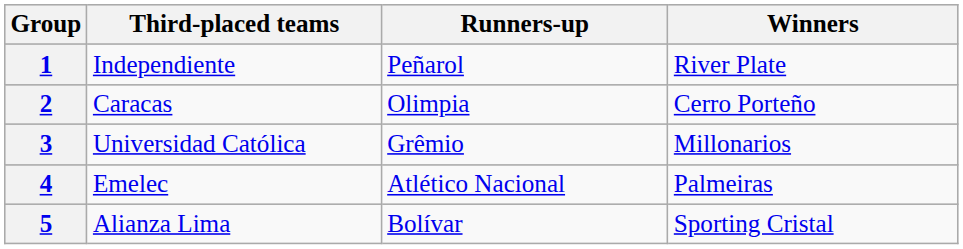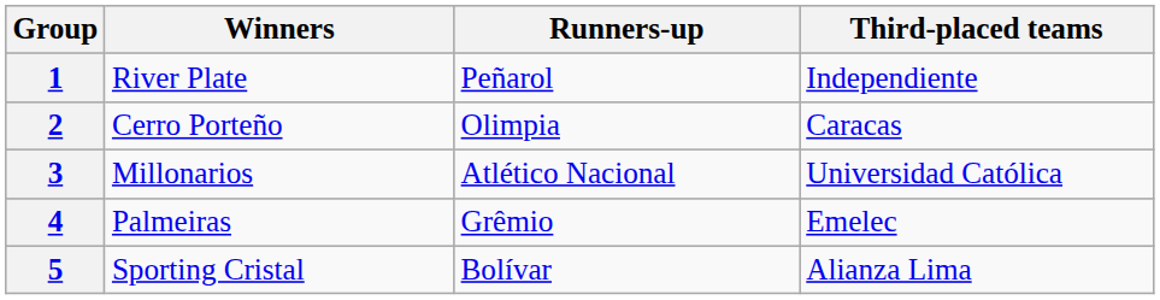columns swapped: Winners <-> Third-placed teams
3 | Runners-up: Grêmio -> Atlético Nacional
4 | Runners-up: Atlético Nacional -> Grêmio
